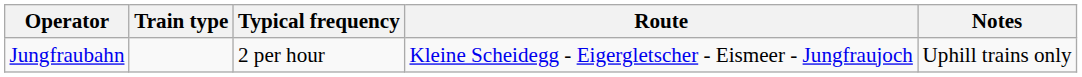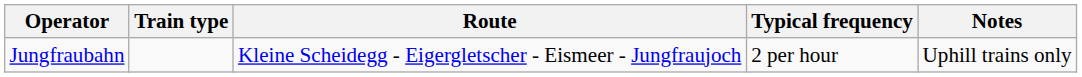columns swapped: Route <-> Typical frequency
